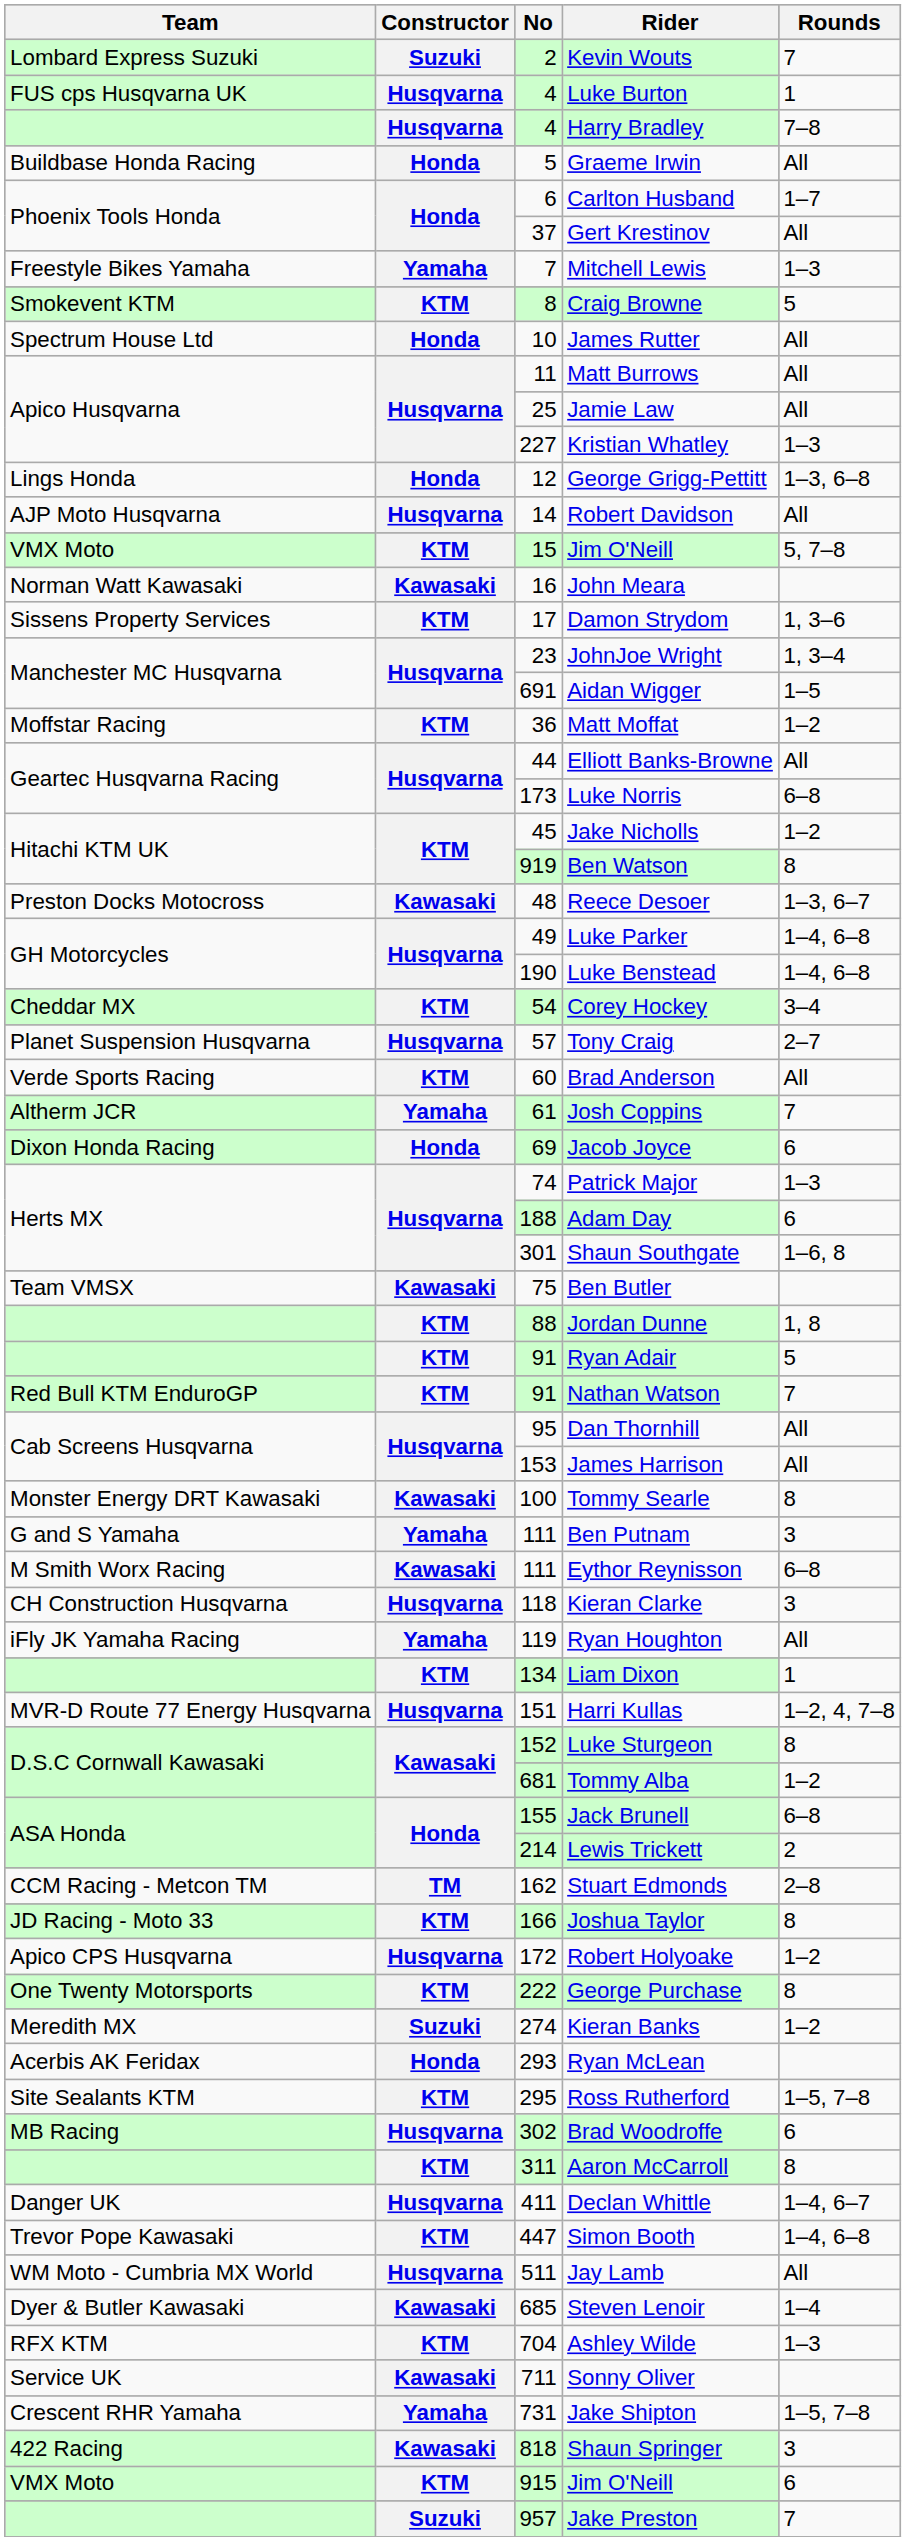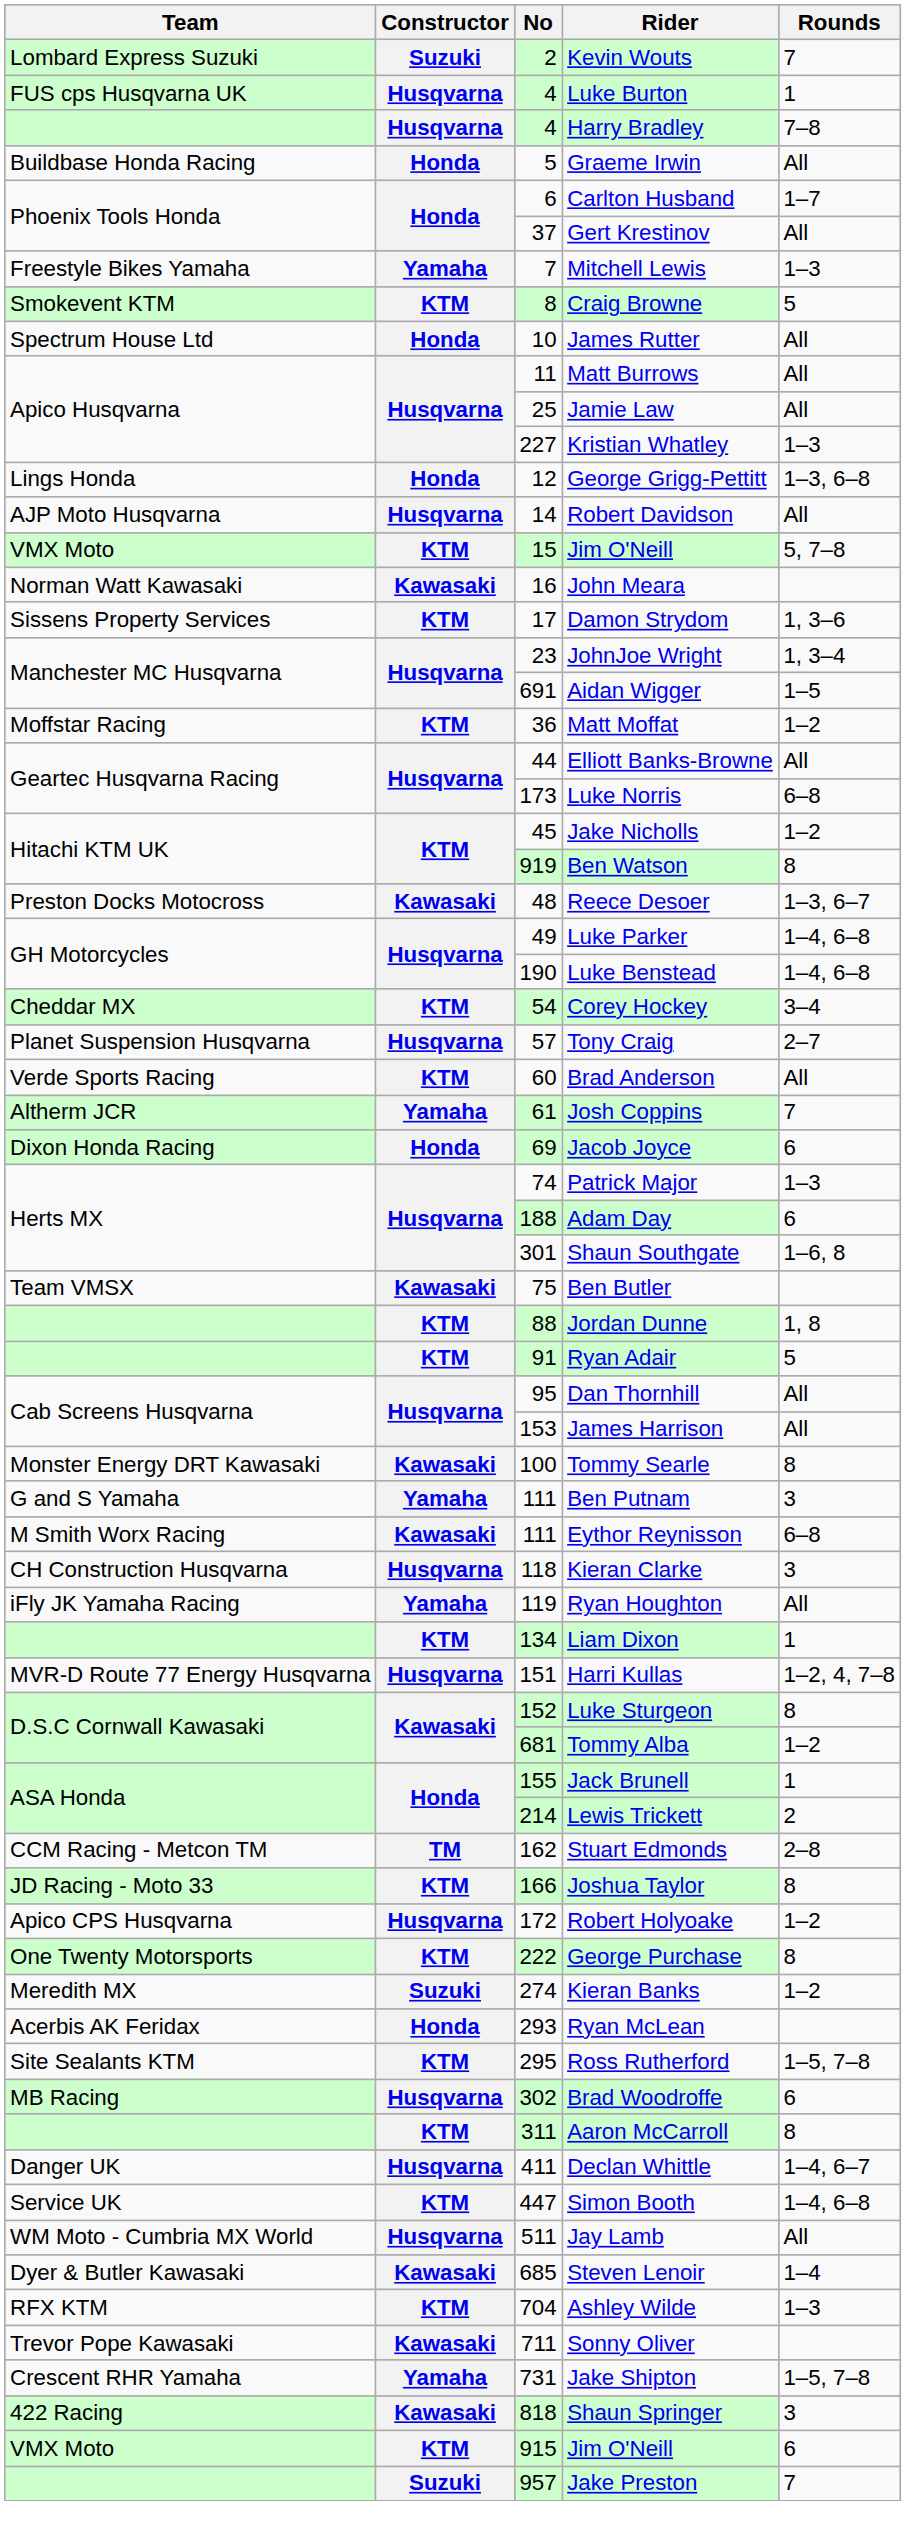- row: Red Bull KTM EnduroGP | KTM | 91 | Nathan Watson | 7
Jack Brunell | Rounds: 6–8 -> 1
Simon Booth | Team: Trevor Pope Kawasaki -> Service UK
Sonny Oliver | Team: Service UK -> Trevor Pope Kawasaki
